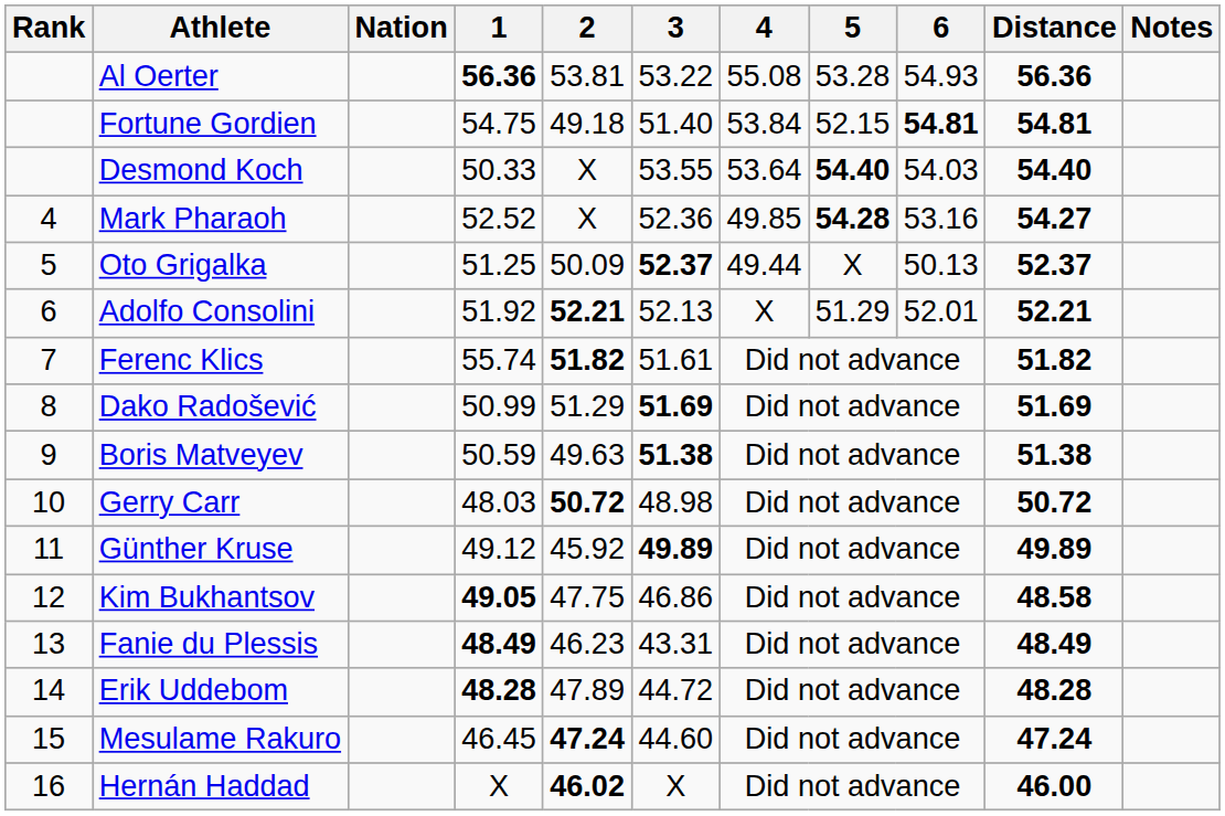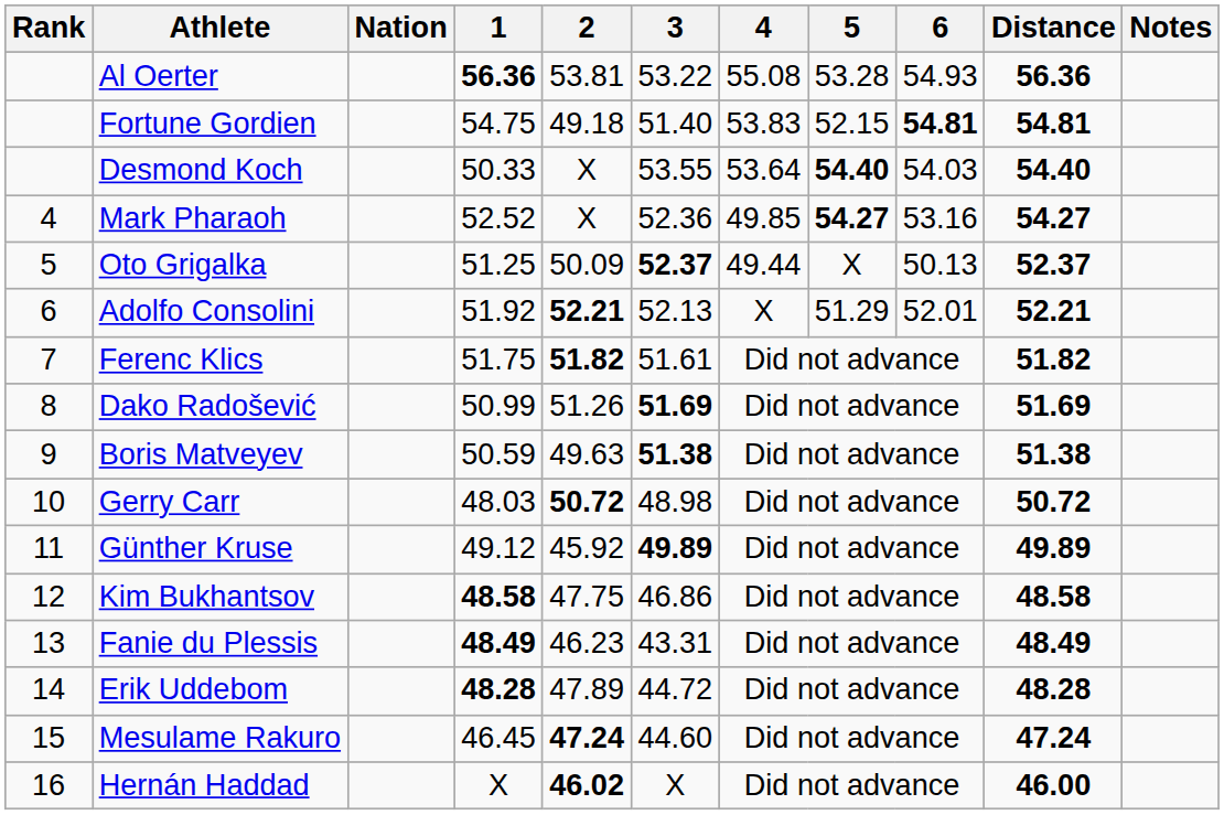Fortune Gordien | 4: 53.84 -> 53.83
Mark Pharaoh | 5: 54.28 -> 54.27
Ferenc Klics | 1: 55.74 -> 51.75
Dako Radošević | 2: 51.29 -> 51.26
Kim Bukhantsov | 1: 49.05 -> 48.58
